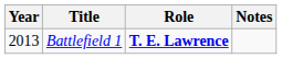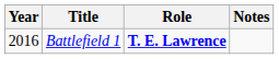Battlefield 1 | Year: 2013 -> 2016
